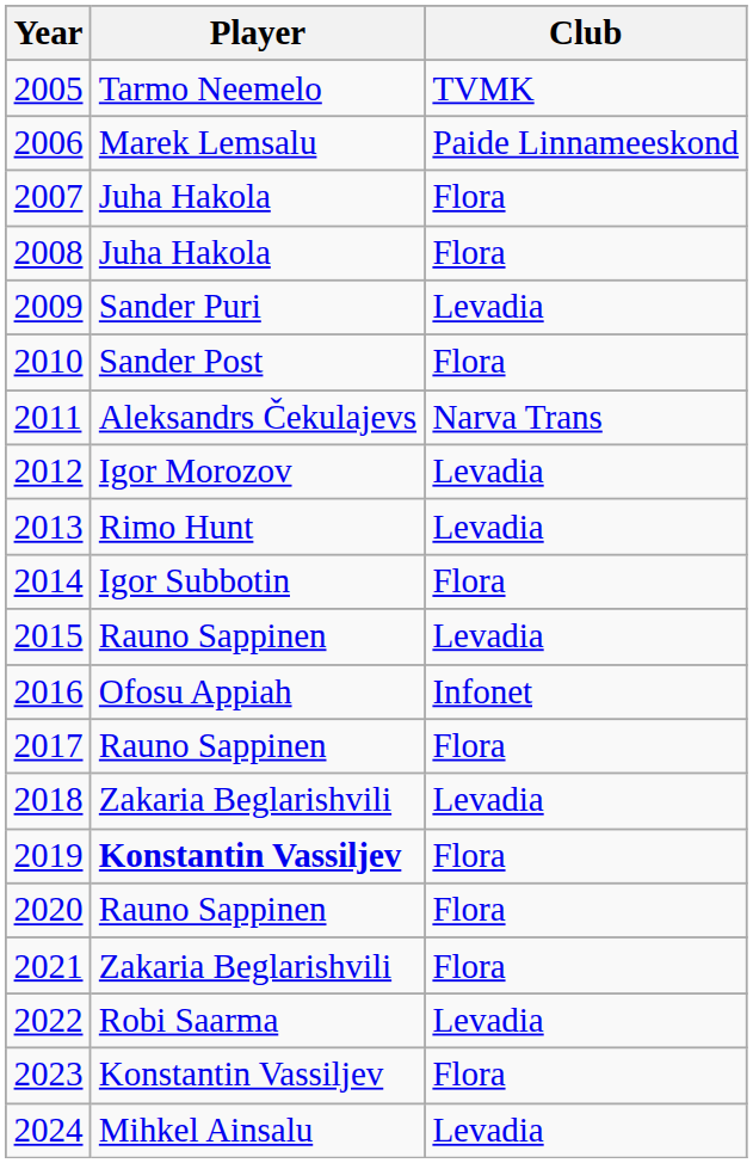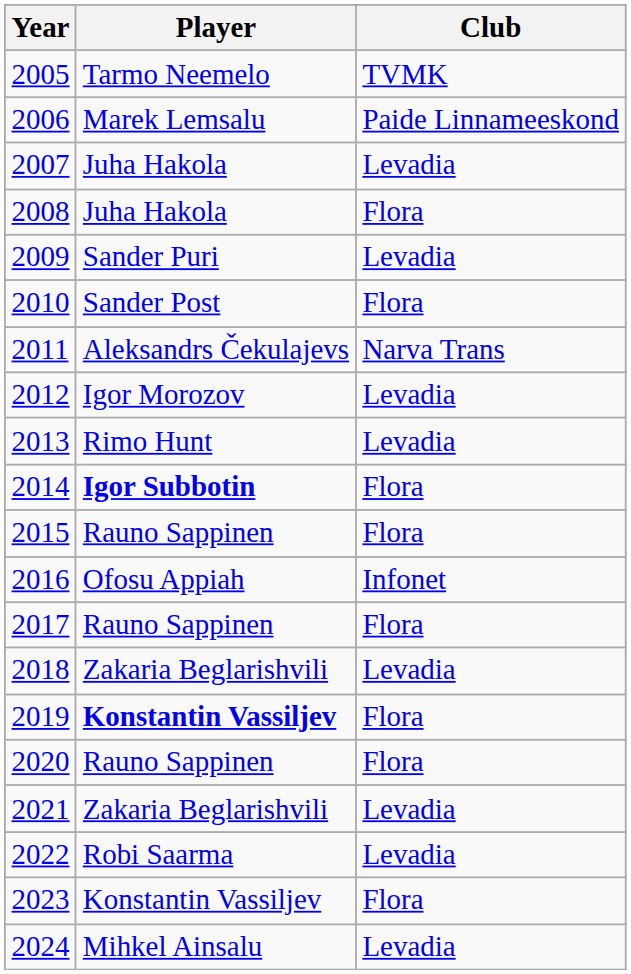2007 | Club: Flora -> Levadia
2014 | Player: normal -> bold
2015 | Club: Levadia -> Flora
2021 | Club: Flora -> Levadia
